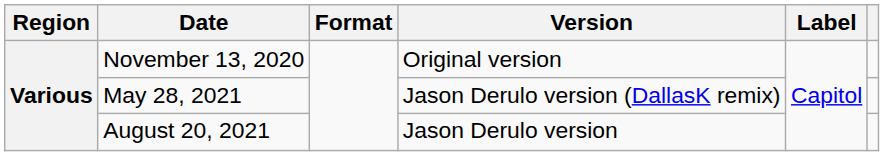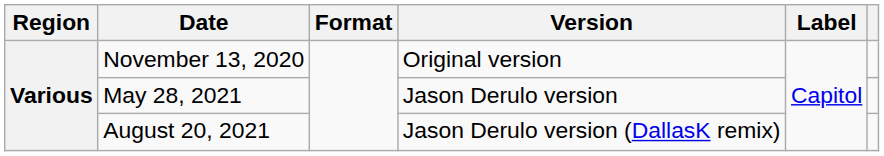May 28, 2021 | Version: Jason Derulo version (DallasK remix) -> Jason Derulo version
August 20, 2021 | Version: Jason Derulo version -> Jason Derulo version (DallasK remix)
